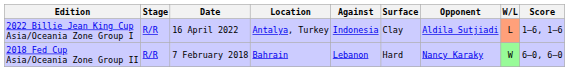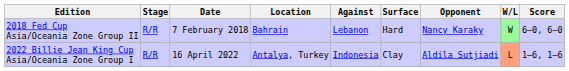rows swapped: 2018 Fed Cup Asia/Oceania Zone Group II <-> 2022 Billie Jean King Cup Asia/Oceania Zone Group I
